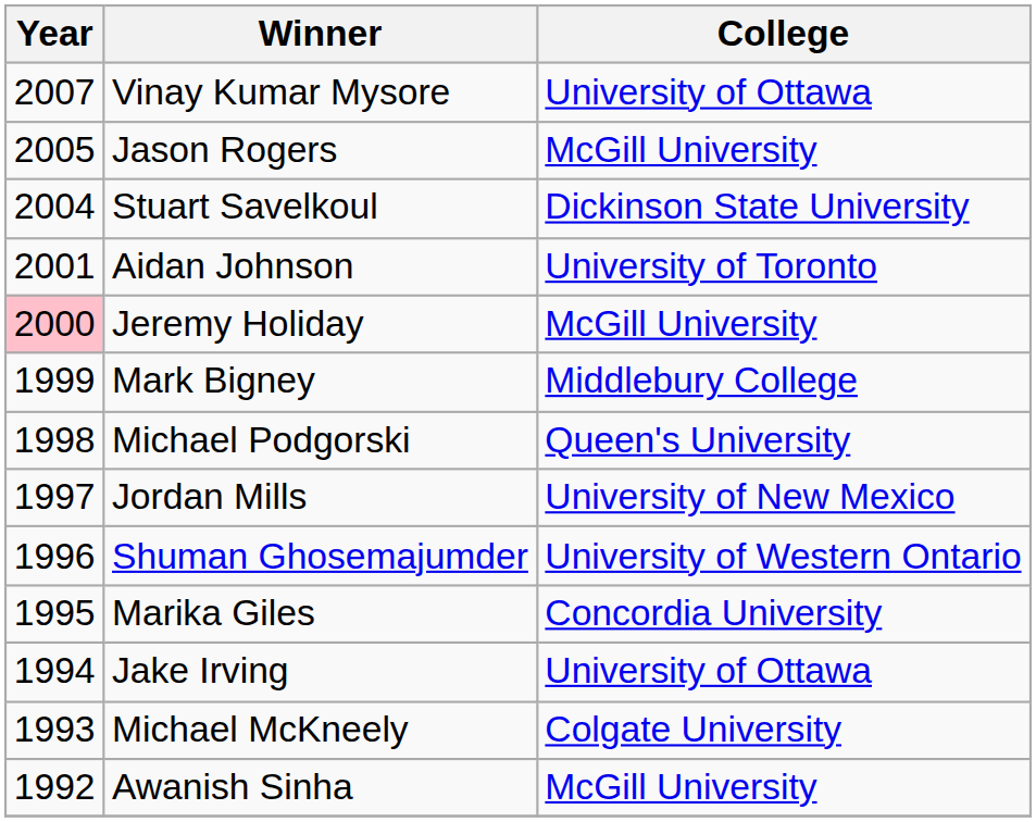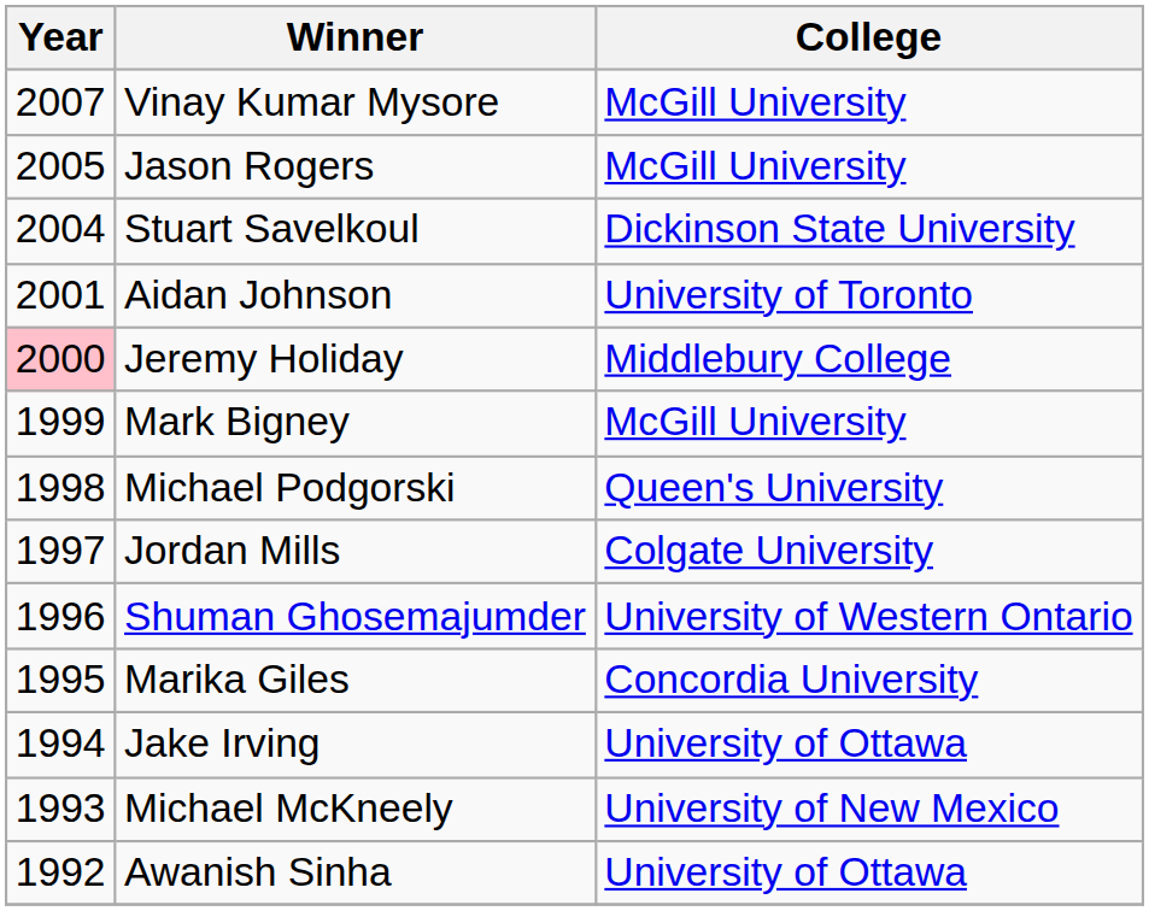Vinay Kumar Mysore | College: University of Ottawa -> McGill University
Jeremy Holiday | College: McGill University -> Middlebury College
Mark Bigney | College: Middlebury College -> McGill University
Jordan Mills | College: University of New Mexico -> Colgate University
Michael McKneely | College: Colgate University -> University of New Mexico
Awanish Sinha | College: McGill University -> University of Ottawa
